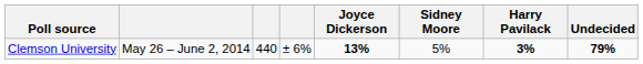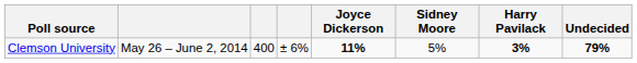Clemson University | column 3: 440 -> 400
Clemson University | Joyce Dickerson: 13% -> 11%
